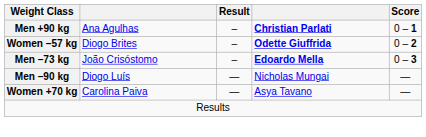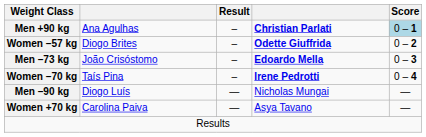Men +90 kg | Score: no background -> lightblue background
+ row: Women –70 kg | Taís Pina | – | Irene Pedrotti | 0 – 4
